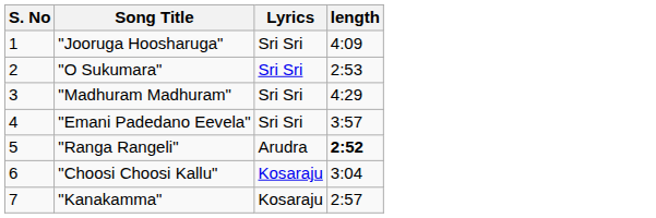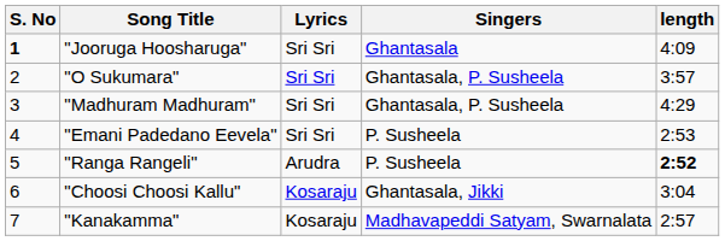+ column: Singers | Ghantasala | Ghantasala, P. Susheela | Ghantasala, P. Susheela | P. Susheela | P. Susheela | Ghantasala, Jikki | Madhavapeddi Satyam, Swarnalata
"Jooruga Hoosharuga" | S. No: normal -> bold
"O Sukumara" | length: 2:53 -> 3:57
"Emani Padedano Eevela" | length: 3:57 -> 2:53
